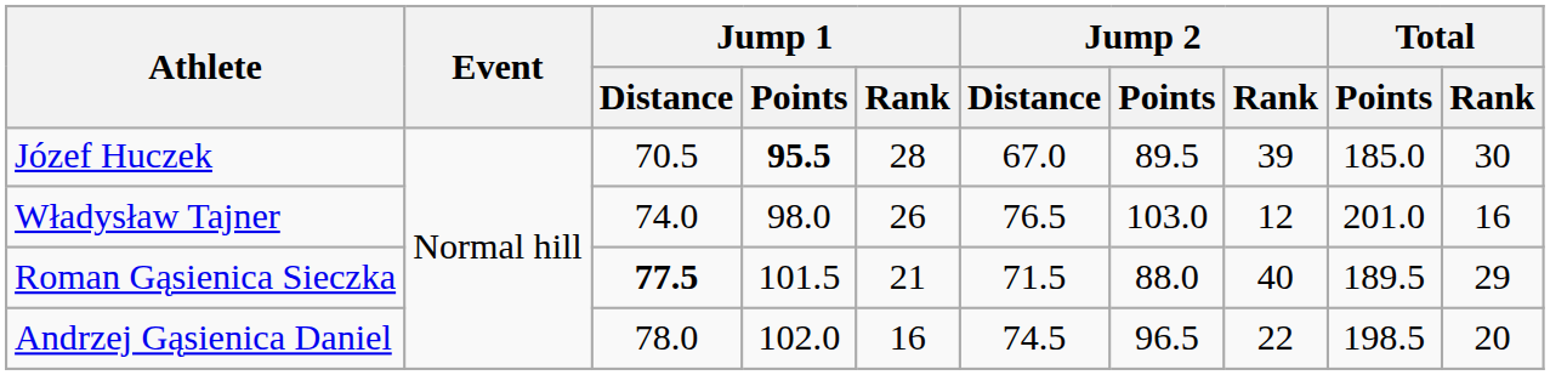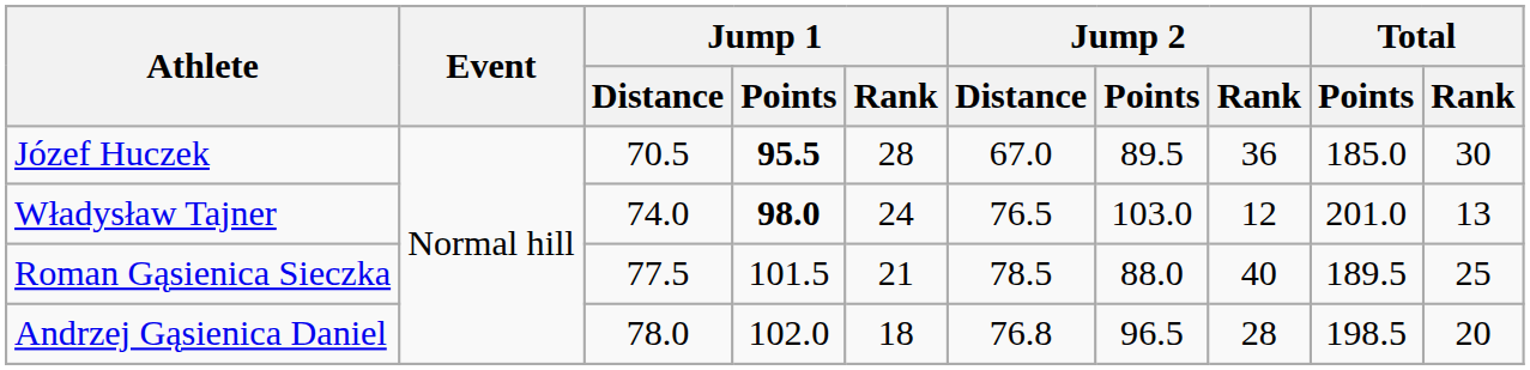Józef Huczek | Jump 2 / Rank: 39 -> 36
Władysław Tajner | Jump 1 / Points: normal -> bold
Władysław Tajner | Jump 1 / Rank: 26 -> 24
Władysław Tajner | Total / Rank: 16 -> 13
Roman Gąsienica Sieczka | Jump 1 / Distance: bold -> normal
Roman Gąsienica Sieczka | Jump 2 / Distance: 71.5 -> 78.5
Roman Gąsienica Sieczka | Total / Rank: 29 -> 25
Andrzej Gąsienica Daniel | Jump 1 / Rank: 16 -> 18
Andrzej Gąsienica Daniel | Jump 2 / Distance: 74.5 -> 76.8
Andrzej Gąsienica Daniel | Jump 2 / Rank: 22 -> 28
